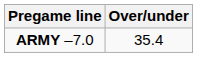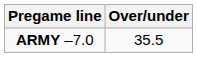ARMY –7.0 | Over/under: 35.4 -> 35.5
